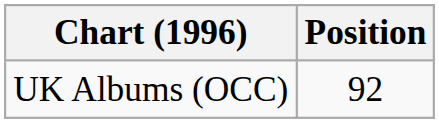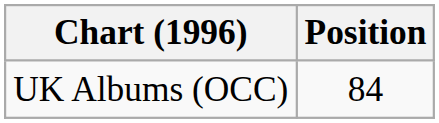UK Albums (OCC) | Position: 92 -> 84
